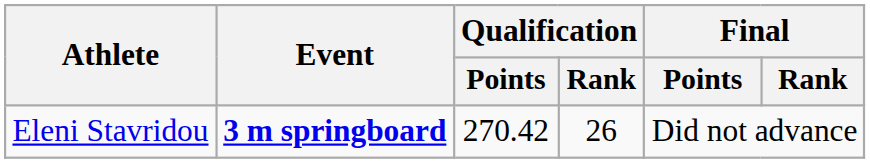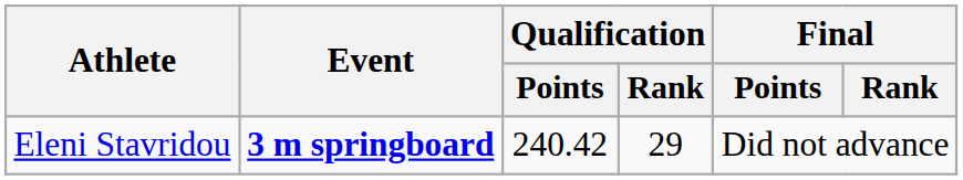Eleni Stavridou | Qualification / Points: 270.42 -> 240.42
Eleni Stavridou | Qualification / Rank: 26 -> 29
